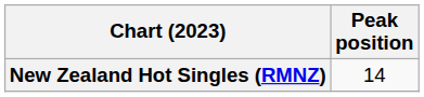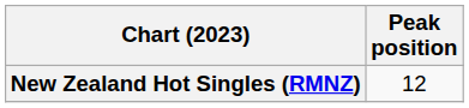New Zealand Hot Singles (RMNZ) | Peak position: 14 -> 12
